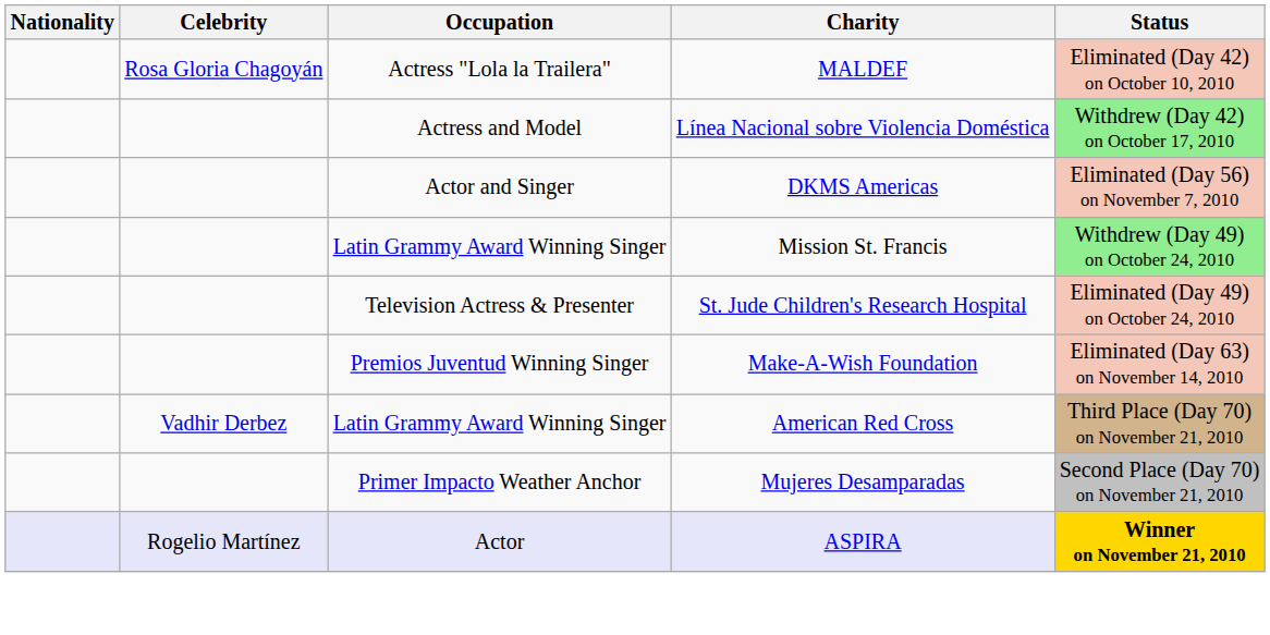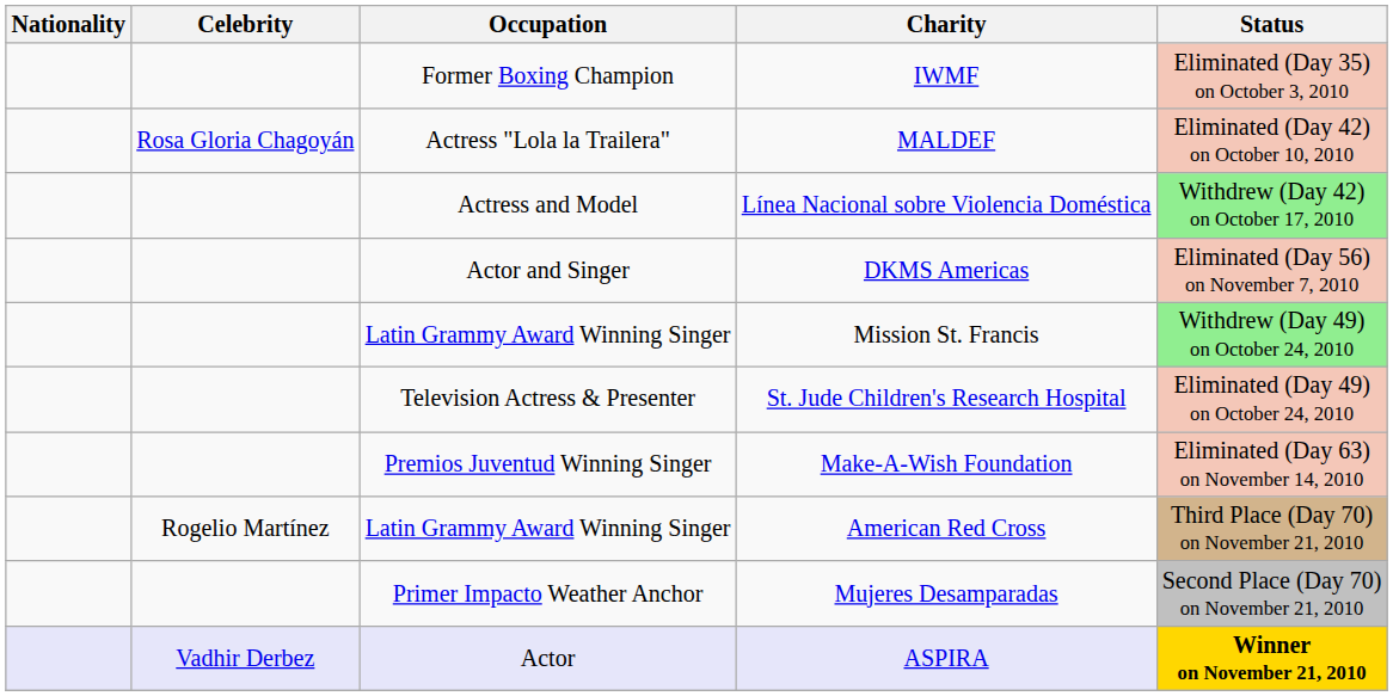+ row: Former Boxing Champion | IWMF | Eliminated (Day 35) on October 3, 2010
American Red Cross | Celebrity: Vadhir Derbez -> Rogelio Martínez
ASPIRA | Celebrity: Rogelio Martínez -> Vadhir Derbez
